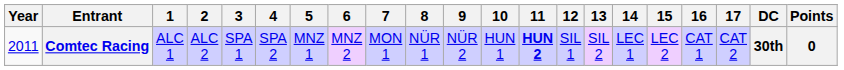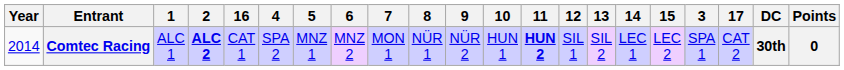columns swapped: 3 <-> 16
Comtec Racing | Year: 2011 -> 2014
Comtec Racing | 2: normal -> bold
